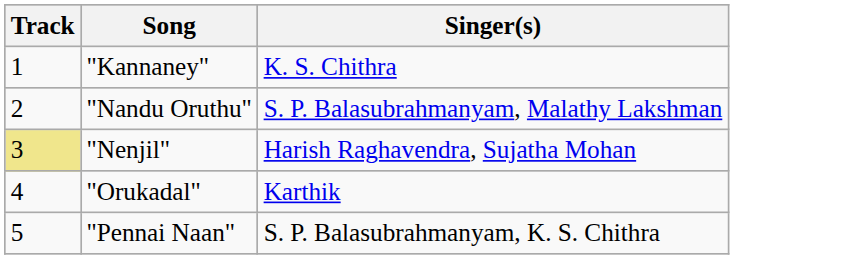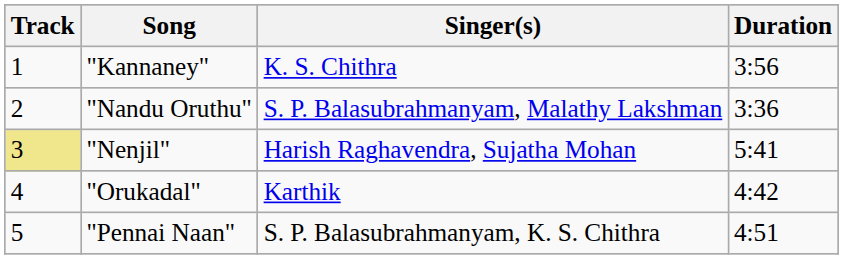+ column: Duration | 3:56 | 3:36 | 5:41 | 4:42 | 4:51
